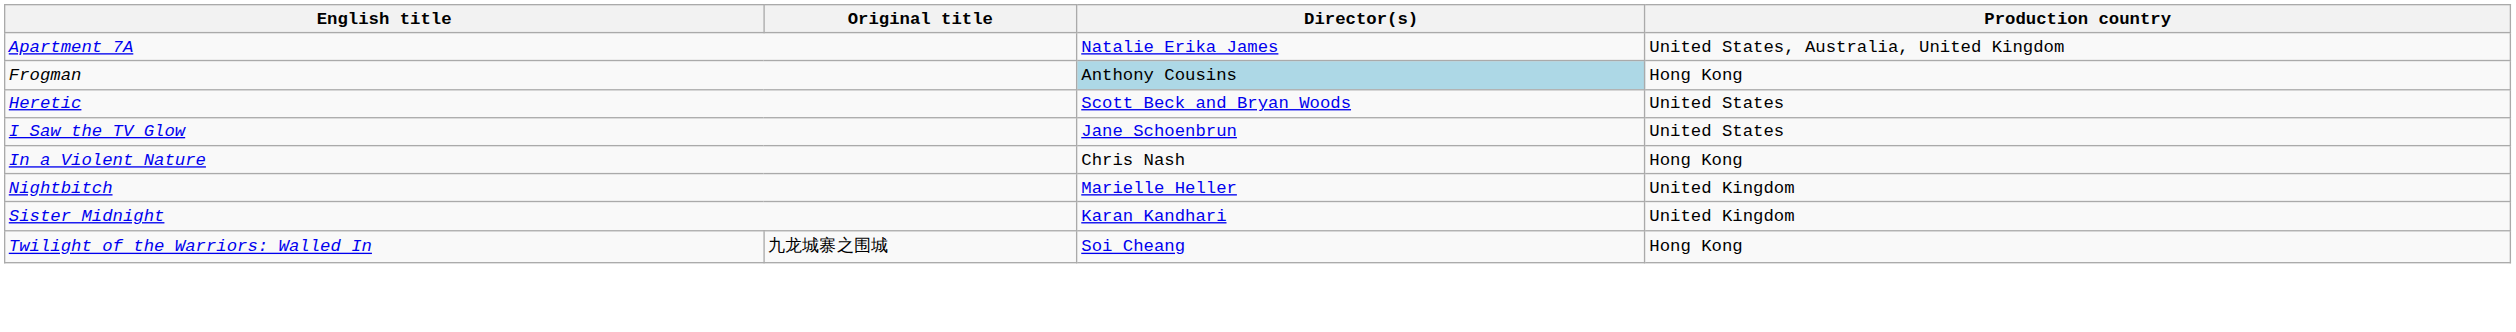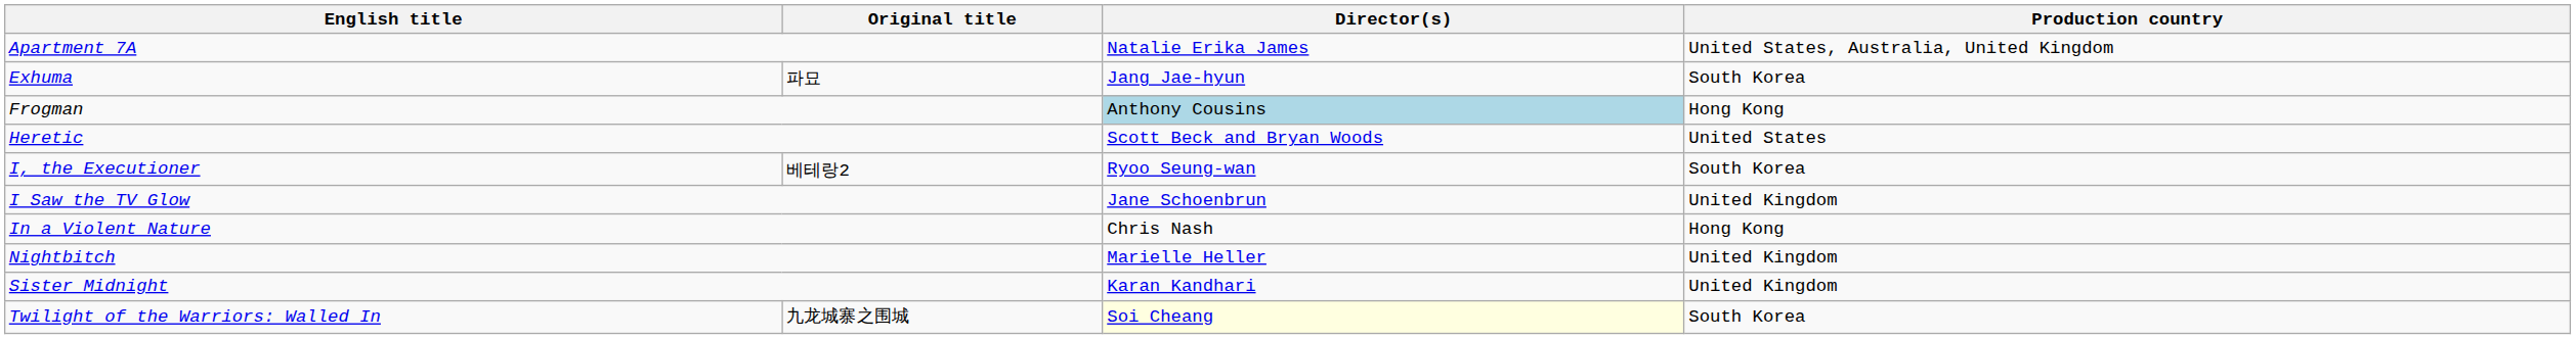+ row: Exhuma | 파묘 | Jang Jae-hyun | South Korea
+ row: I, the Executioner | 베테랑2 | Ryoo Seung-wan | South Korea
I Saw the TV Glow | Production country: United States -> United Kingdom
Twilight of the Warriors: Walled In | Director(s): no background -> lightyellow background
Twilight of the Warriors: Walled In | Production country: Hong Kong -> South Korea
